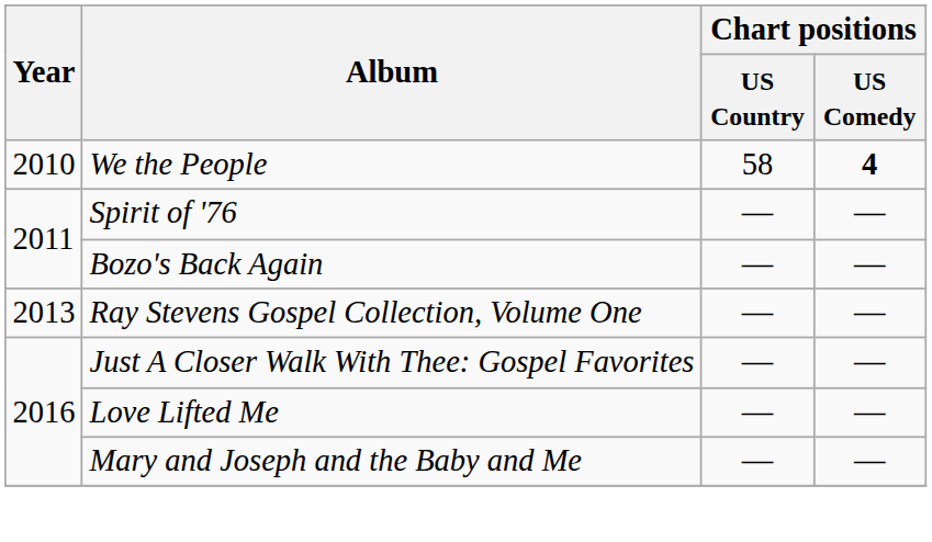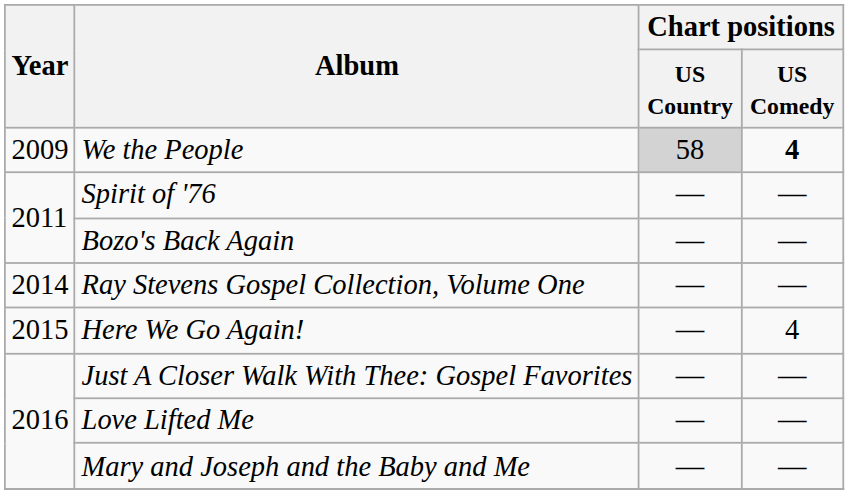We the People | Year: 2010 -> 2009
We the People | Chart positions / US Country: no background -> lightgrey background
Ray Stevens Gospel Collection, Volume One | Year: 2013 -> 2014
+ row: 2015 | Here We Go Again! | — | 4
